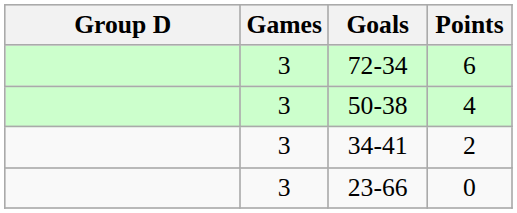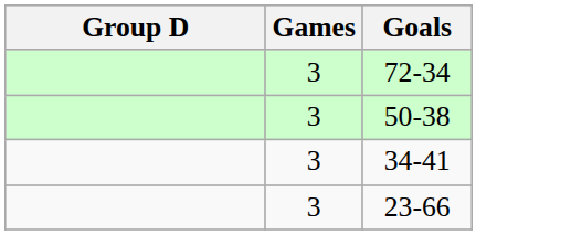- column: Points | 6 | 4 | 2 | 0
